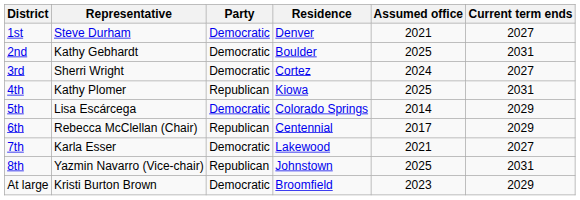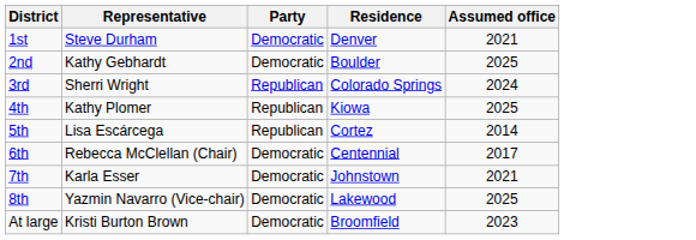- column: Current term ends | 2027 | 2031 | 2027 | 2031 | 2029 | 2029 | 2027 | 2031 | 2029
3rd | Party: Democratic -> Republican
3rd | Residence: Cortez -> Colorado Springs
5th | Party: Democratic -> Republican
5th | Residence: Colorado Springs -> Cortez
6th | Party: Republican -> Democratic
7th | Residence: Lakewood -> Johnstown
8th | Party: Republican -> Democratic
8th | Residence: Johnstown -> Lakewood
